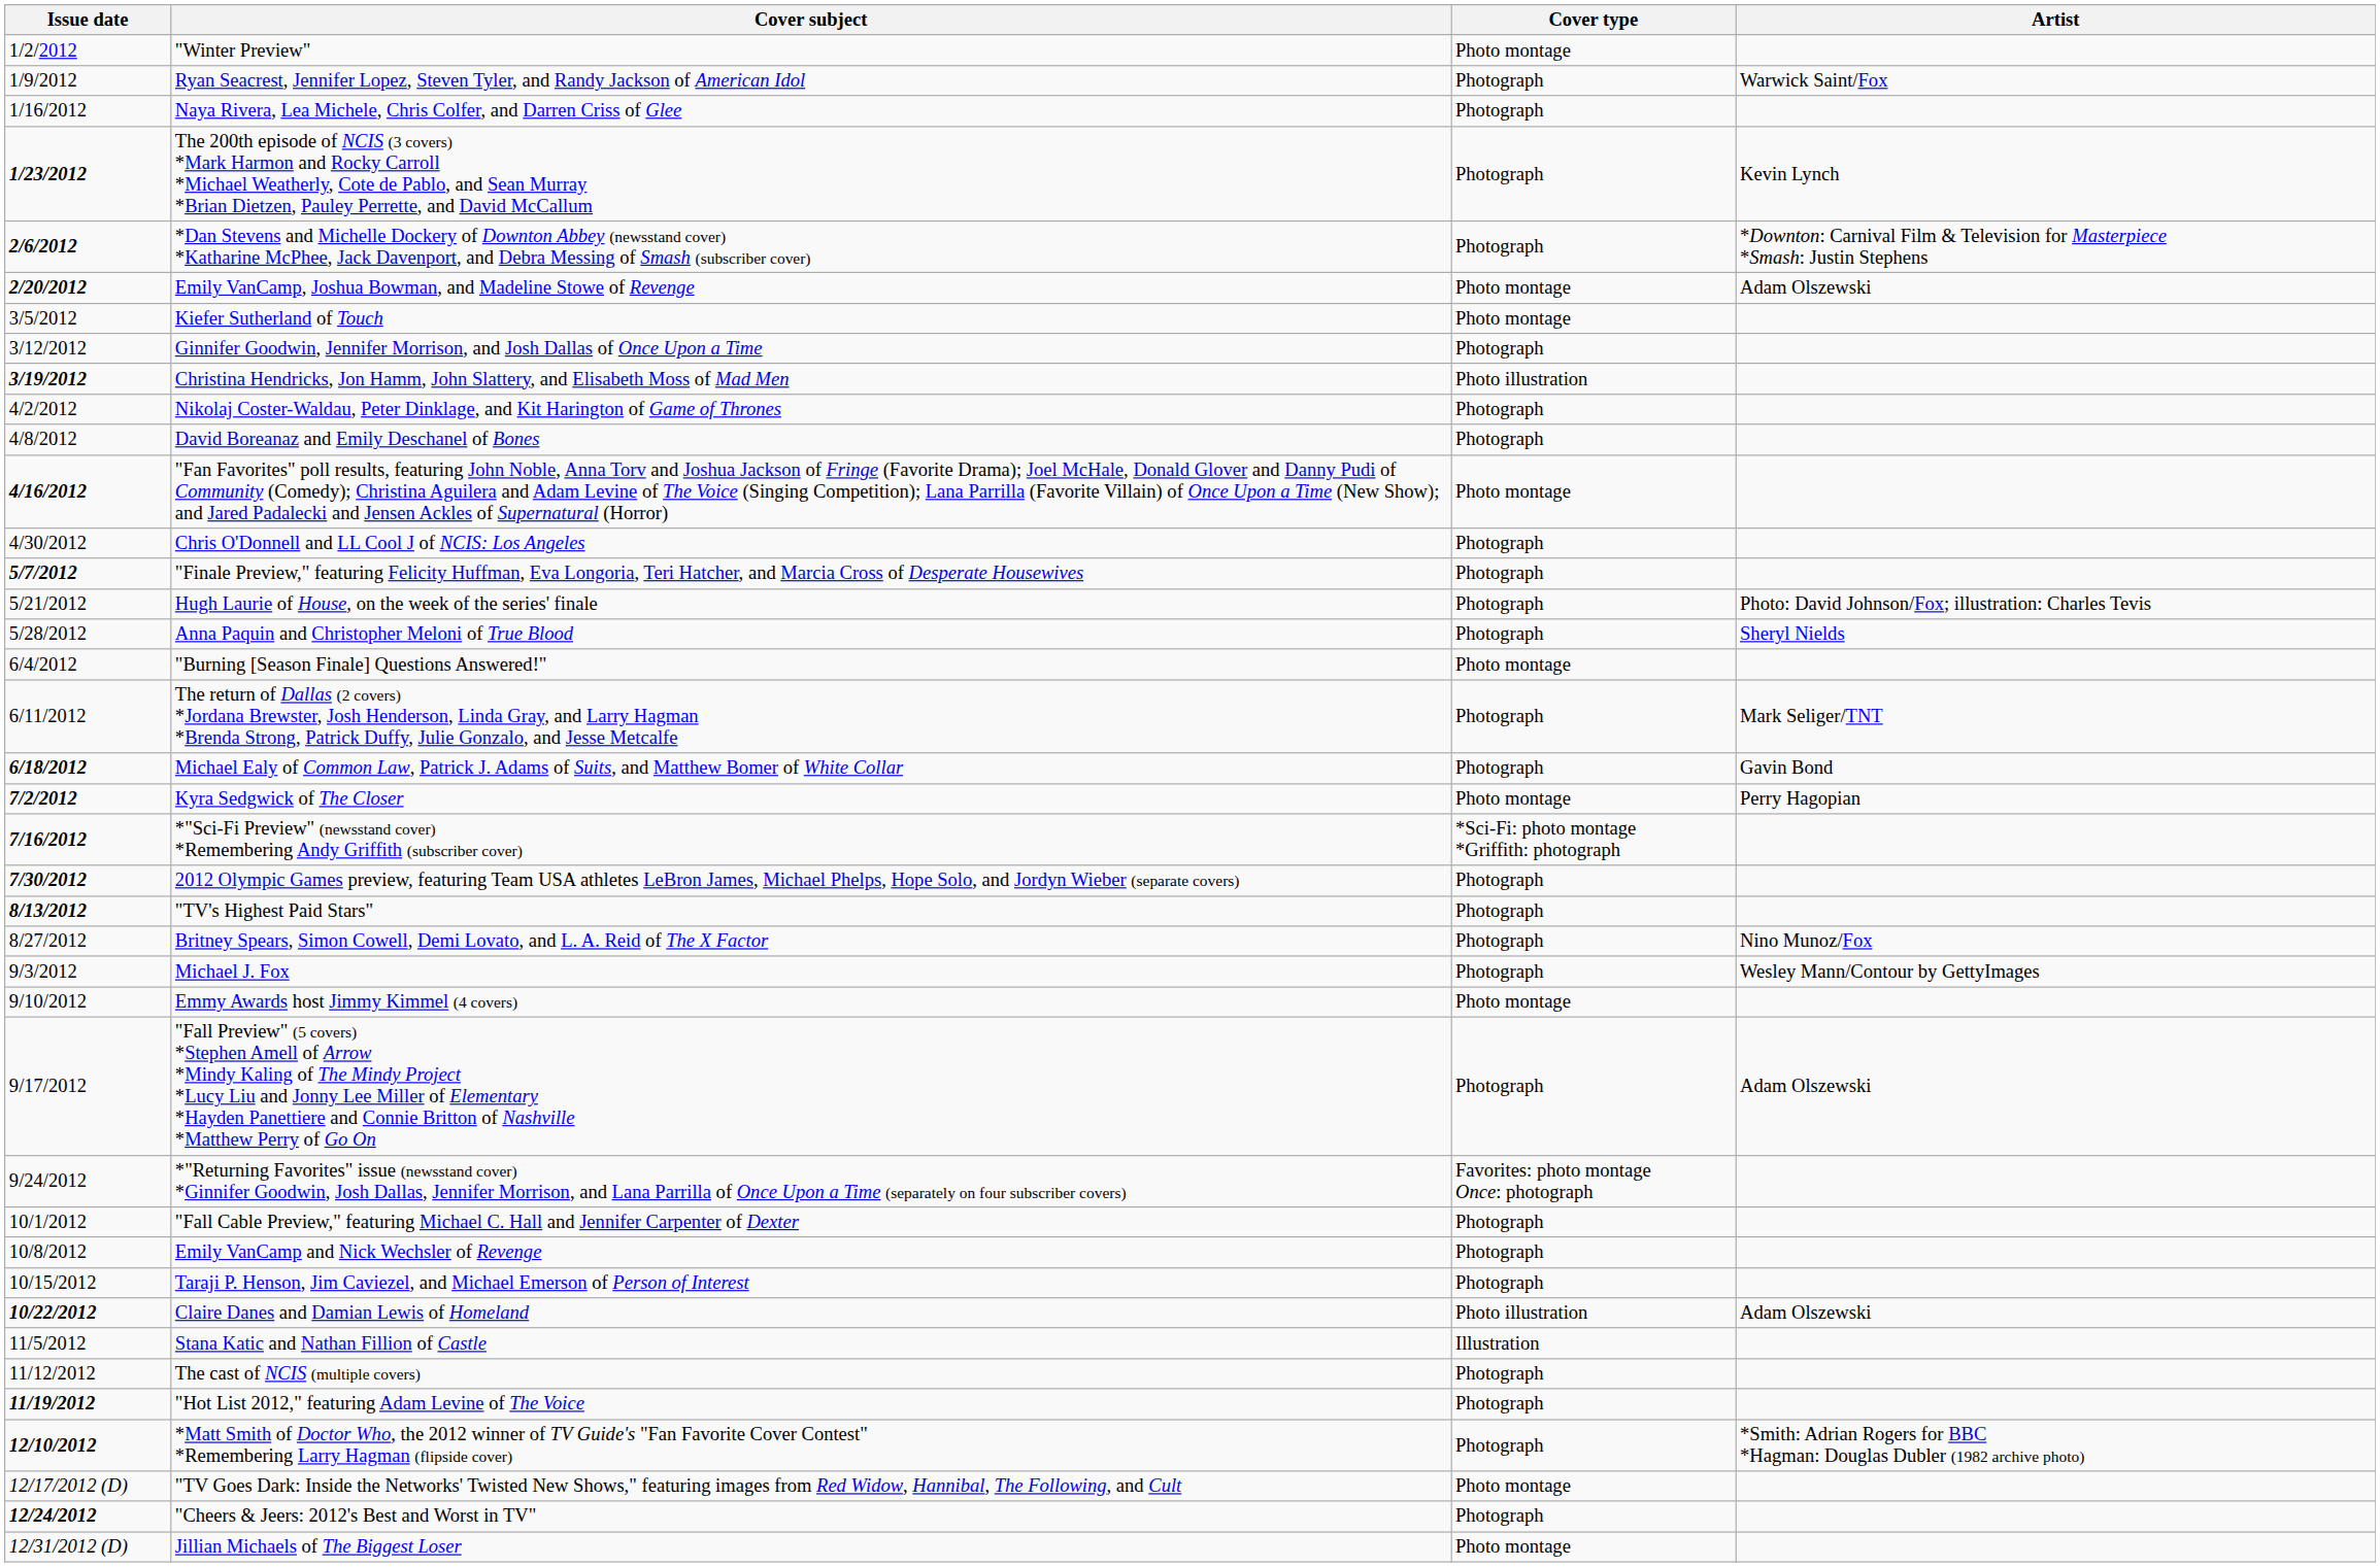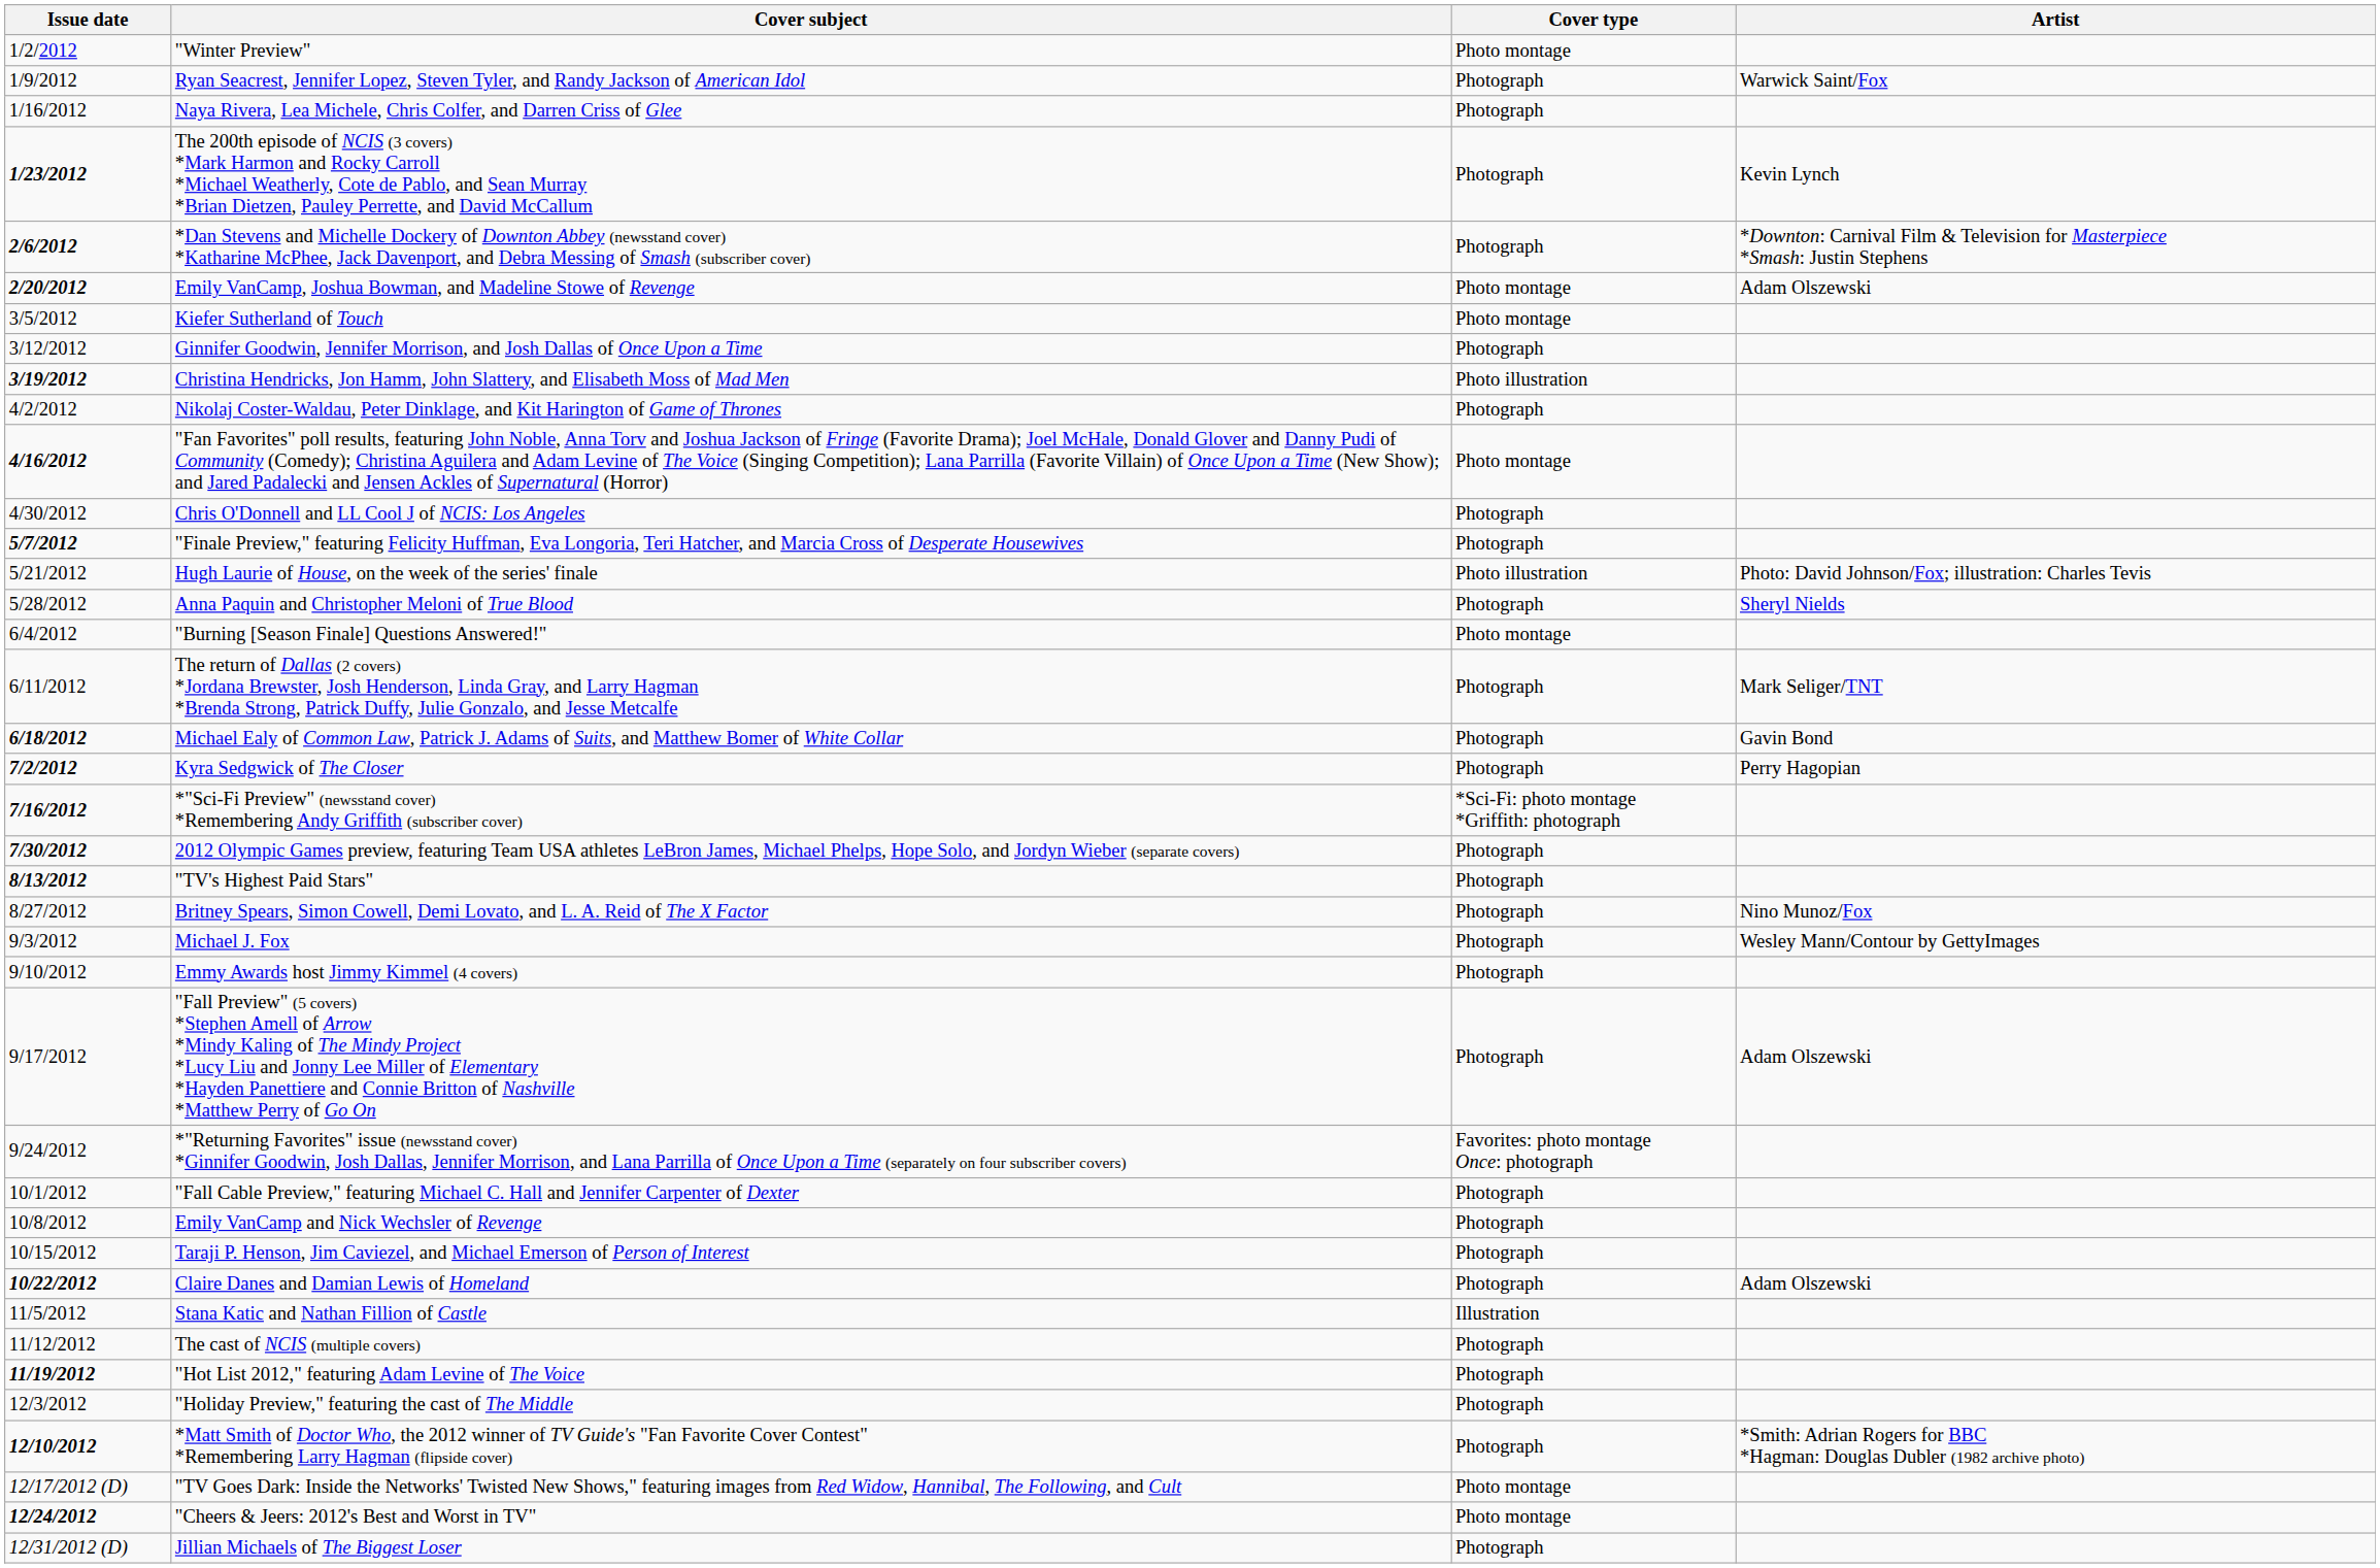- row: 4/8/2012 | David Boreanaz and Emily Deschanel of Bones | Photograph
Hugh Laurie of House, on the week of the series' finale | Cover type: Photograph -> Photo illustration
Kyra Sedgwick of The Closer | Cover type: Photo montage -> Photograph
Emmy Awards host Jimmy Kimmel (4 covers) | Cover type: Photo montage -> Photograph
Claire Danes and Damian Lewis of Homeland | Cover type: Photo illustration -> Photograph
+ row: 12/3/2012 | "Holiday Preview," featuring the cast of The Middle | Photograph
"Cheers & Jeers: 2012's Best and Worst in TV" | Cover type: Photograph -> Photo montage
Jillian Michaels of The Biggest Loser | Cover type: Photo montage -> Photograph
